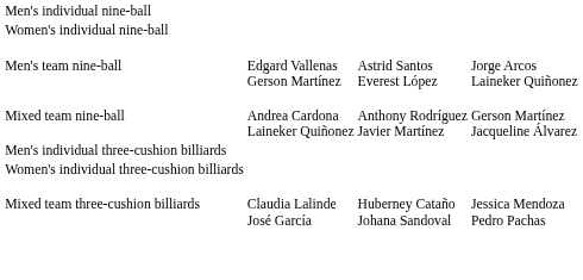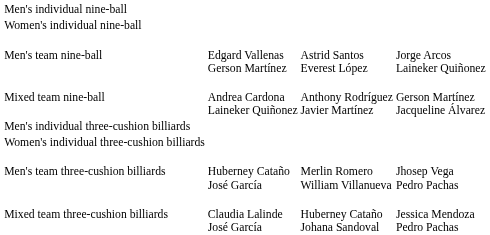+ row: Men's team three-cushion billiards | Huberney Cataño José García | Merlin Romero William Villanueva | Jhosep Vega Pedro Pachas
